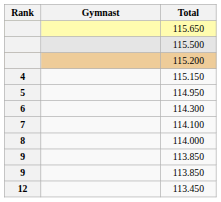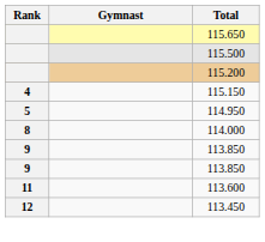- row: 6 | 114.300
- row: 7 | 114.100
+ row: 11 | 113.600
